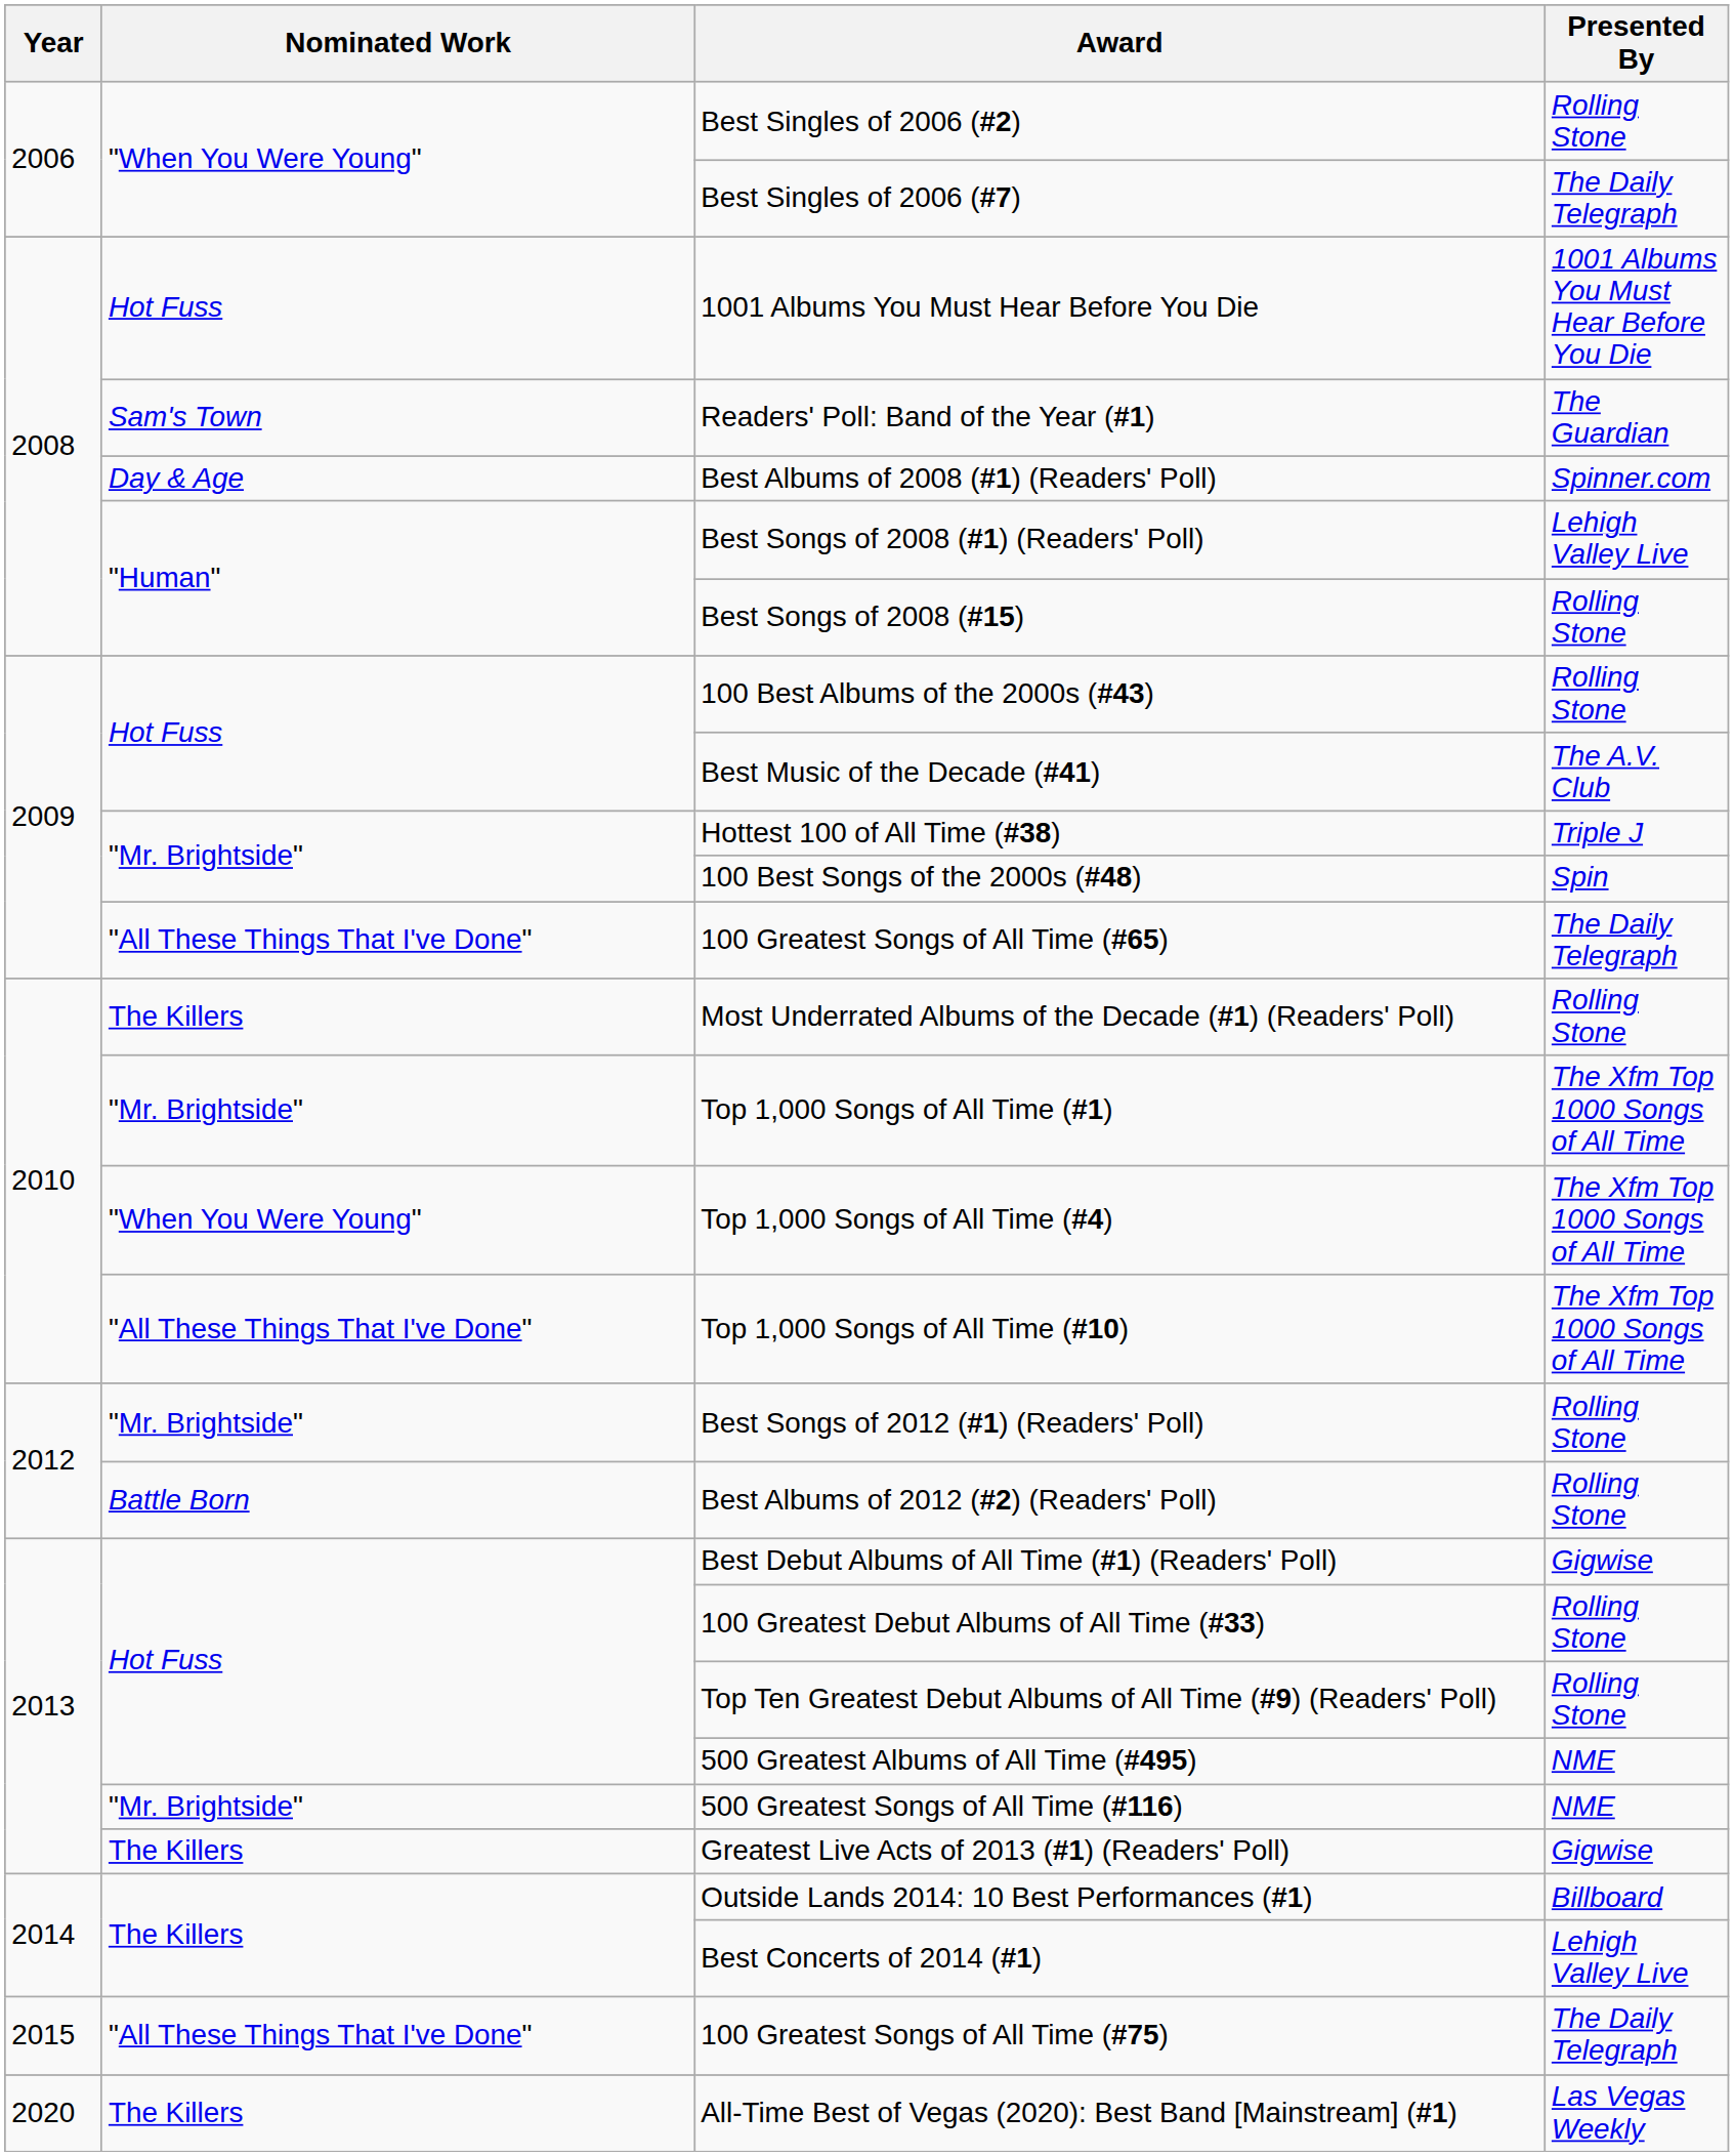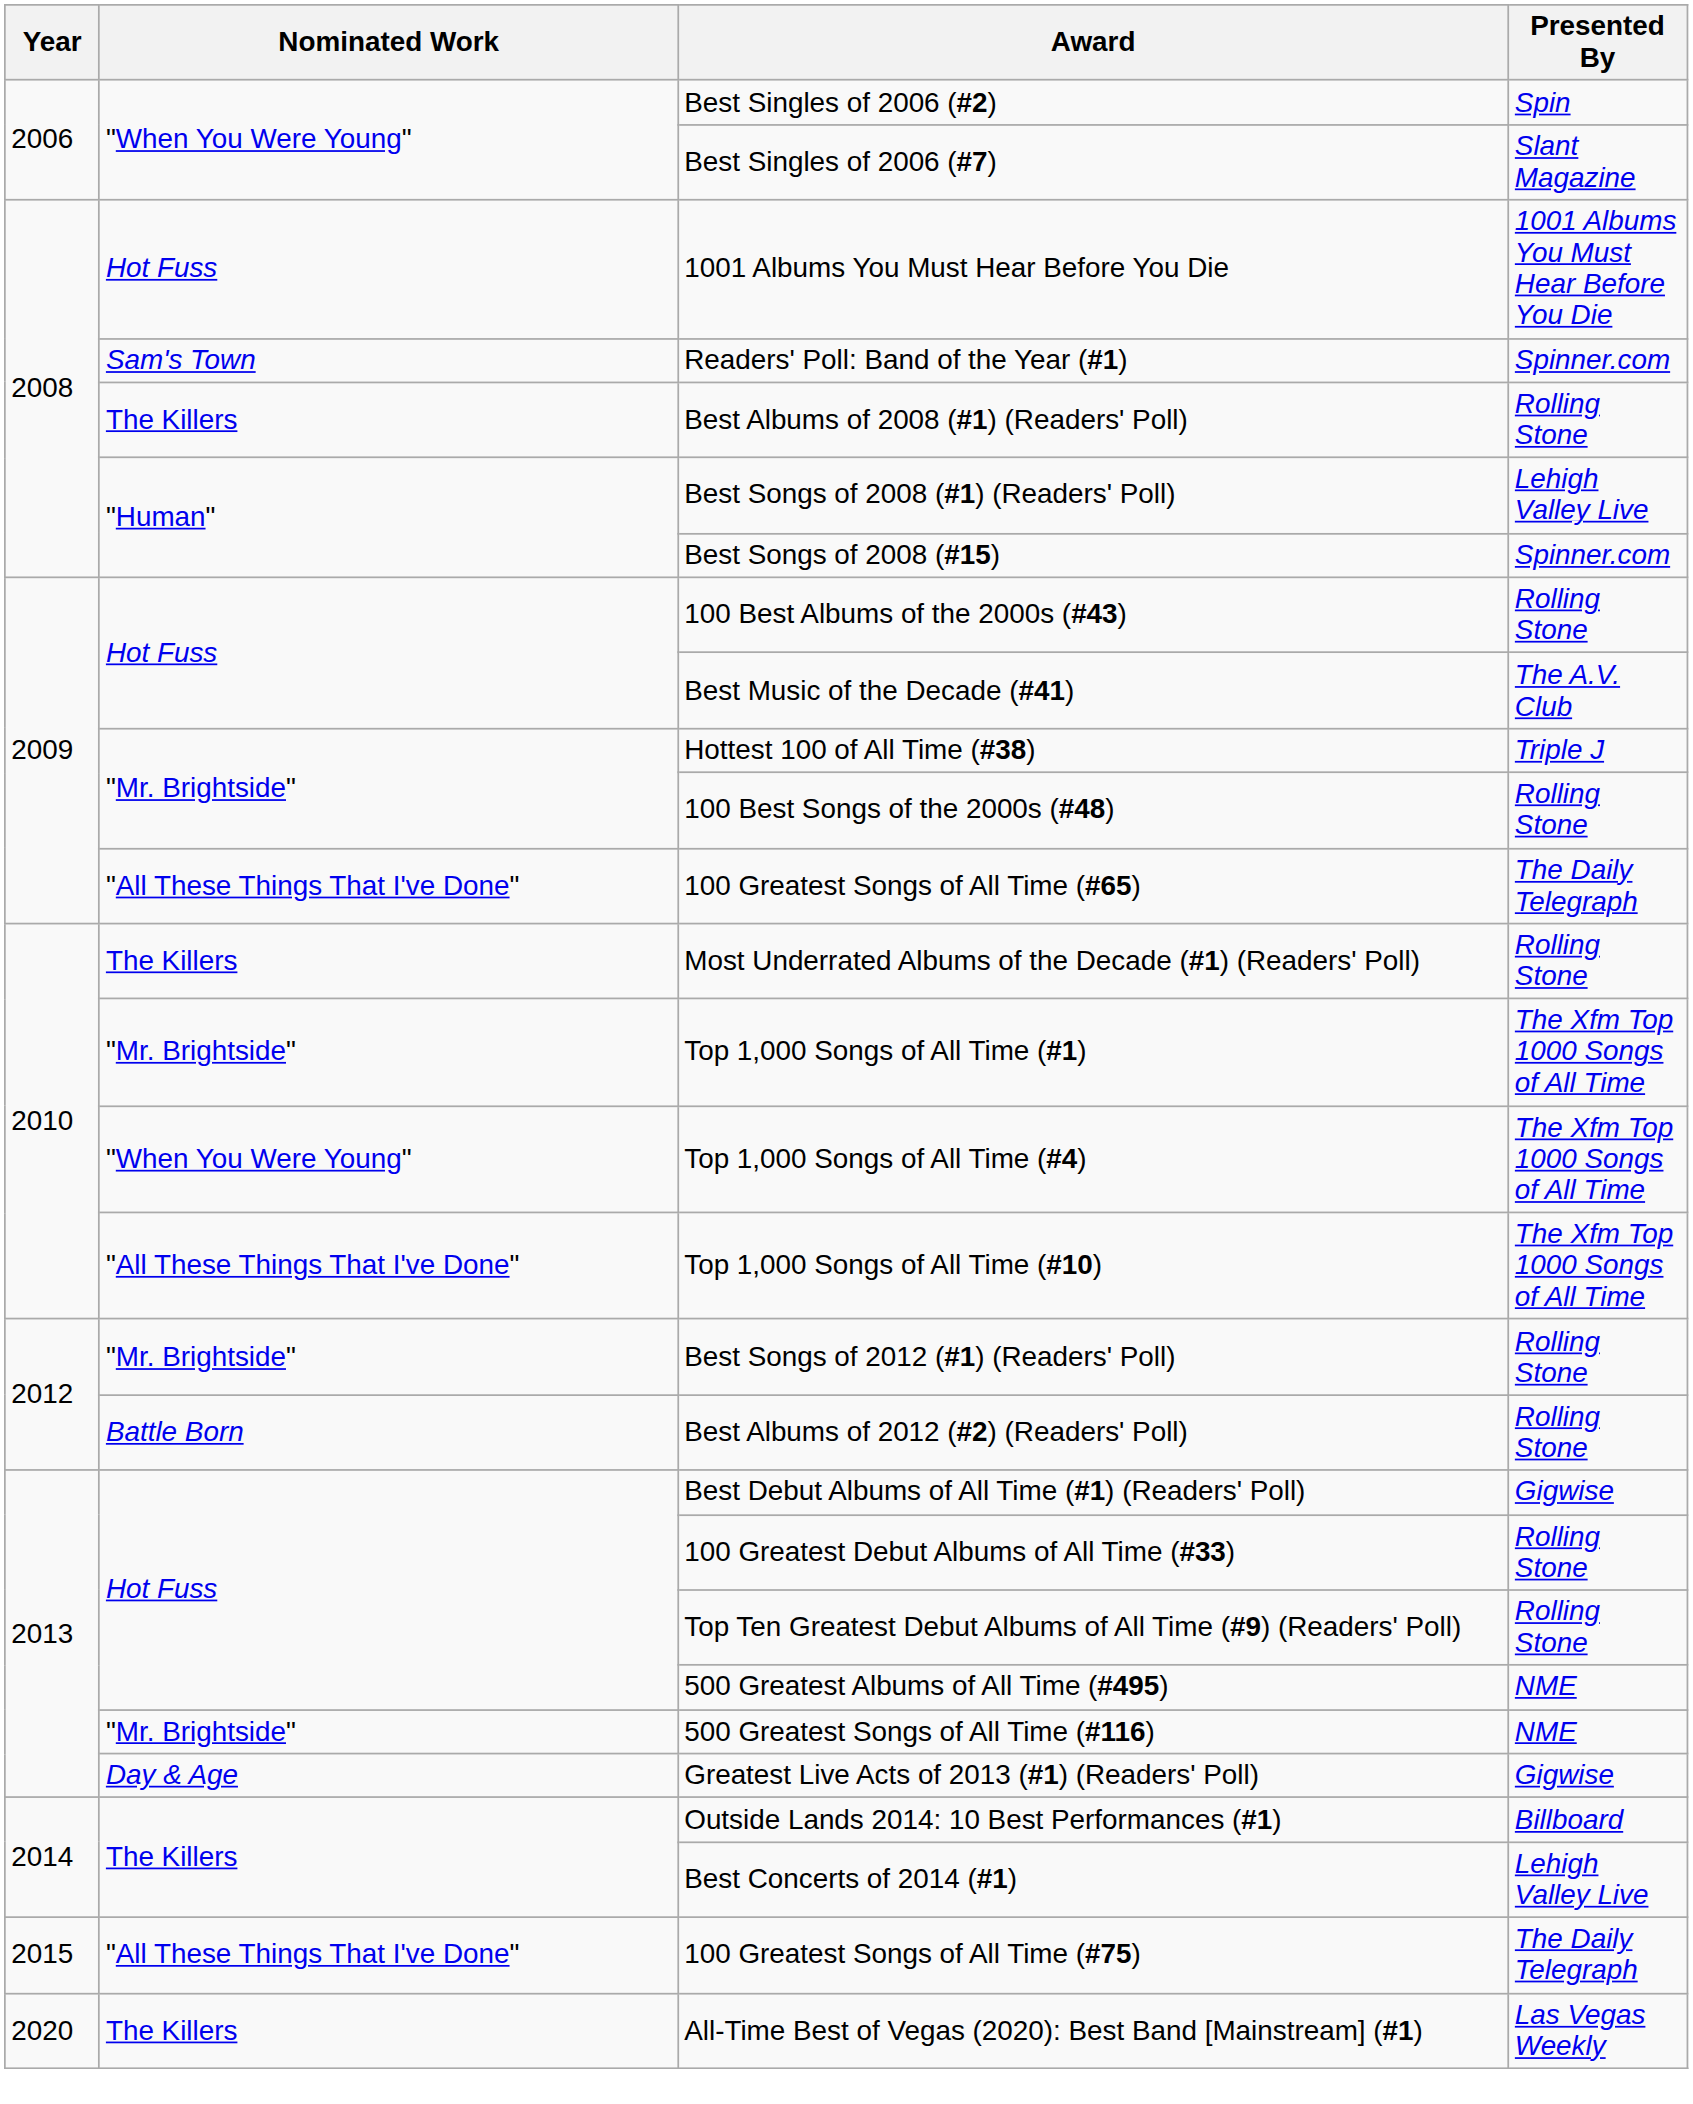Best Singles of 2006 (#2) | Presented By: Rolling Stone -> Spin
Best Singles of 2006 (#7) | Presented By: The Daily Telegraph -> Slant Magazine
Readers' Poll: Band of the Year (#1) | Presented By: The Guardian -> Spinner.com
Best Albums of 2008 (#1) (Readers' Poll) | Nominated Work: Day & Age -> The Killers
Best Albums of 2008 (#1) (Readers' Poll) | Presented By: Spinner.com -> Rolling Stone
Best Songs of 2008 (#15) | Presented By: Rolling Stone -> Spinner.com
100 Best Songs of the 2000s (#48) | Presented By: Spin -> Rolling Stone
Greatest Live Acts of 2013 (#1) (Readers' Poll) | Nominated Work: The Killers -> Day & Age
